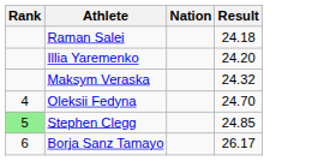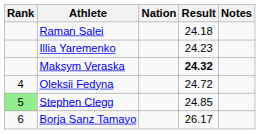+ column: Notes
Illia Yaremenko | Result: 24.20 -> 24.23
Maksym Veraska | Result: normal -> bold
Oleksii Fedyna | Result: 24.70 -> 24.72
